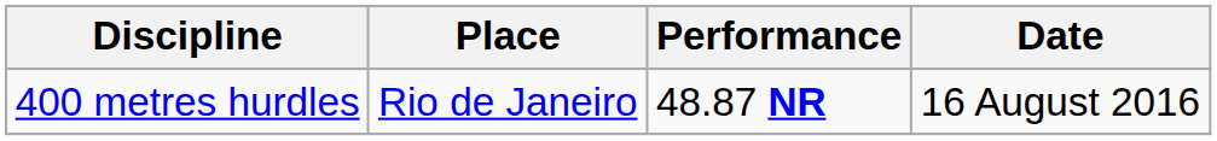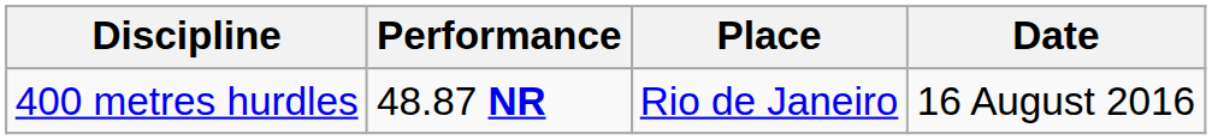columns swapped: Performance <-> Place
